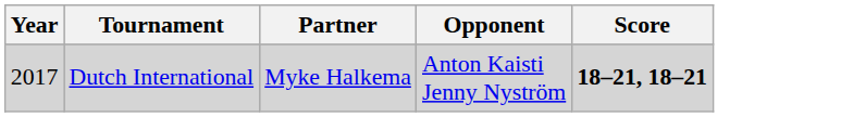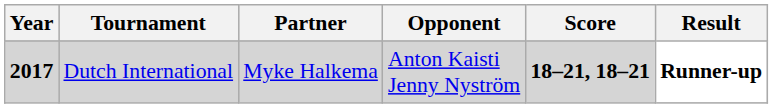+ column: Result | Runner-up
Dutch International | Year: normal -> bold
